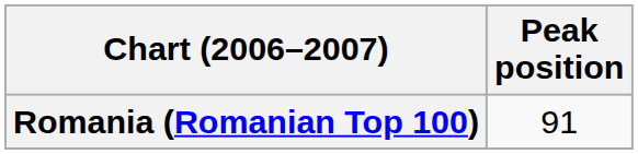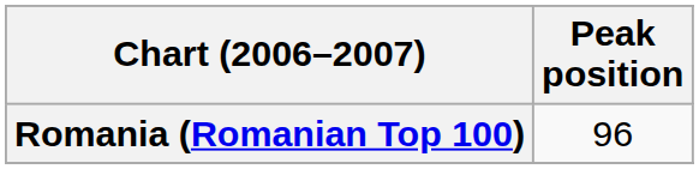Romania (Romanian Top 100) | Peak position: 91 -> 96
